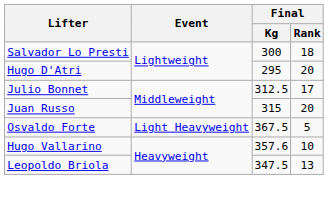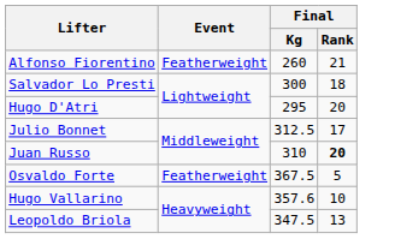+ row: Alfonso Fiorentino | Featherweight | 260 | 21
Juan Russo | Final / Kg: 315 -> 310
Juan Russo | Final / Rank: normal -> bold
Osvaldo Forte | Event: Light Heavyweight -> Featherweight
